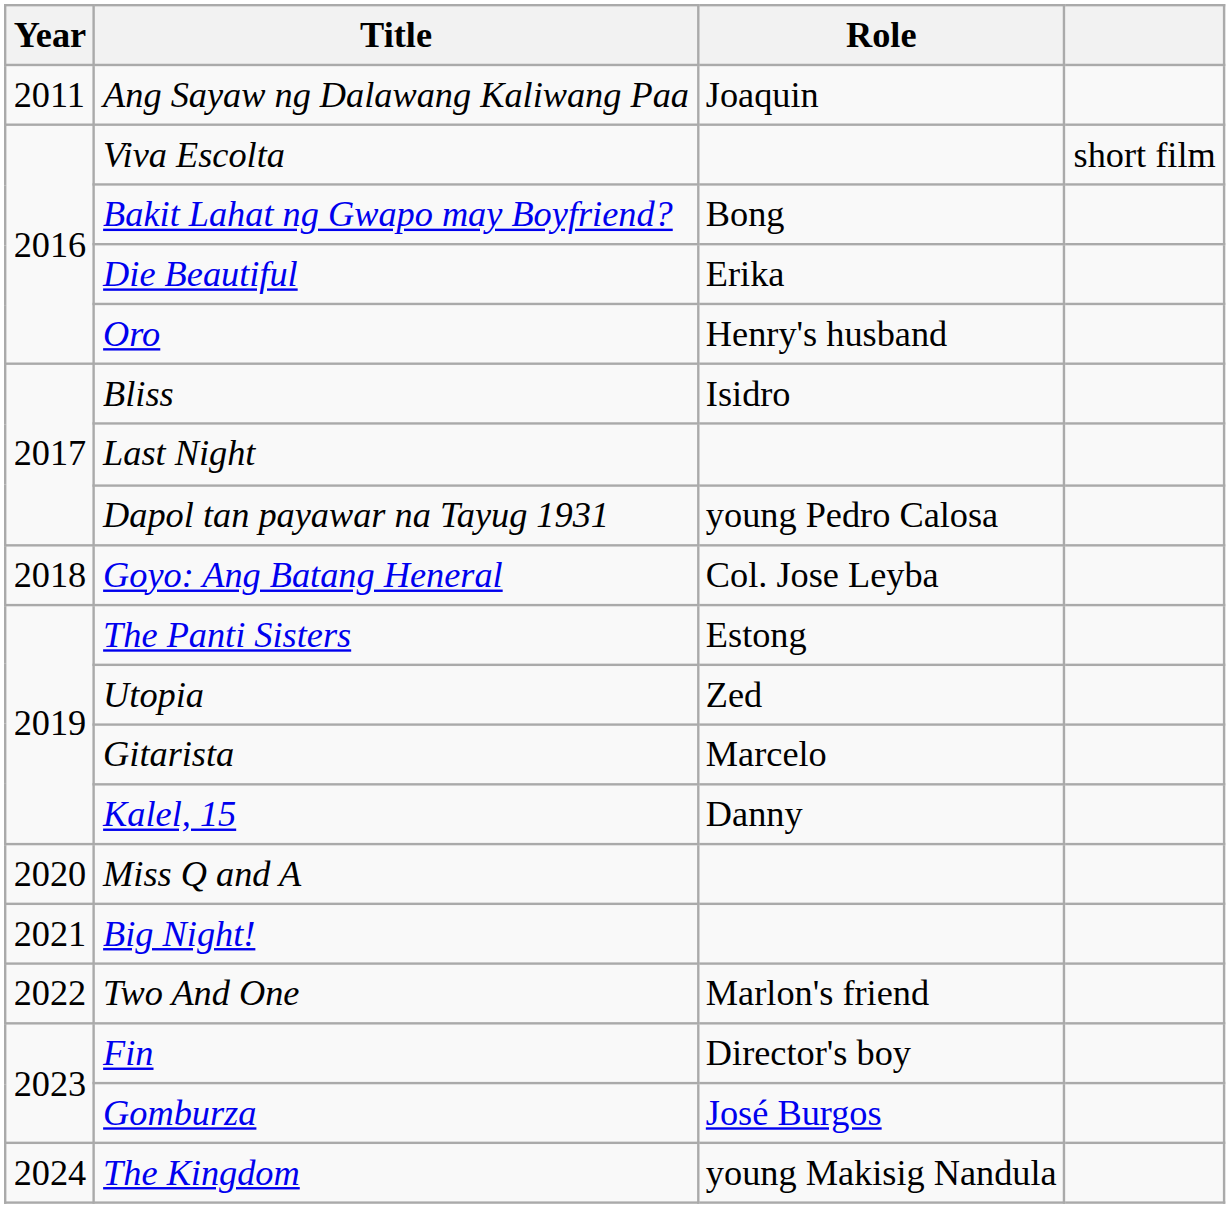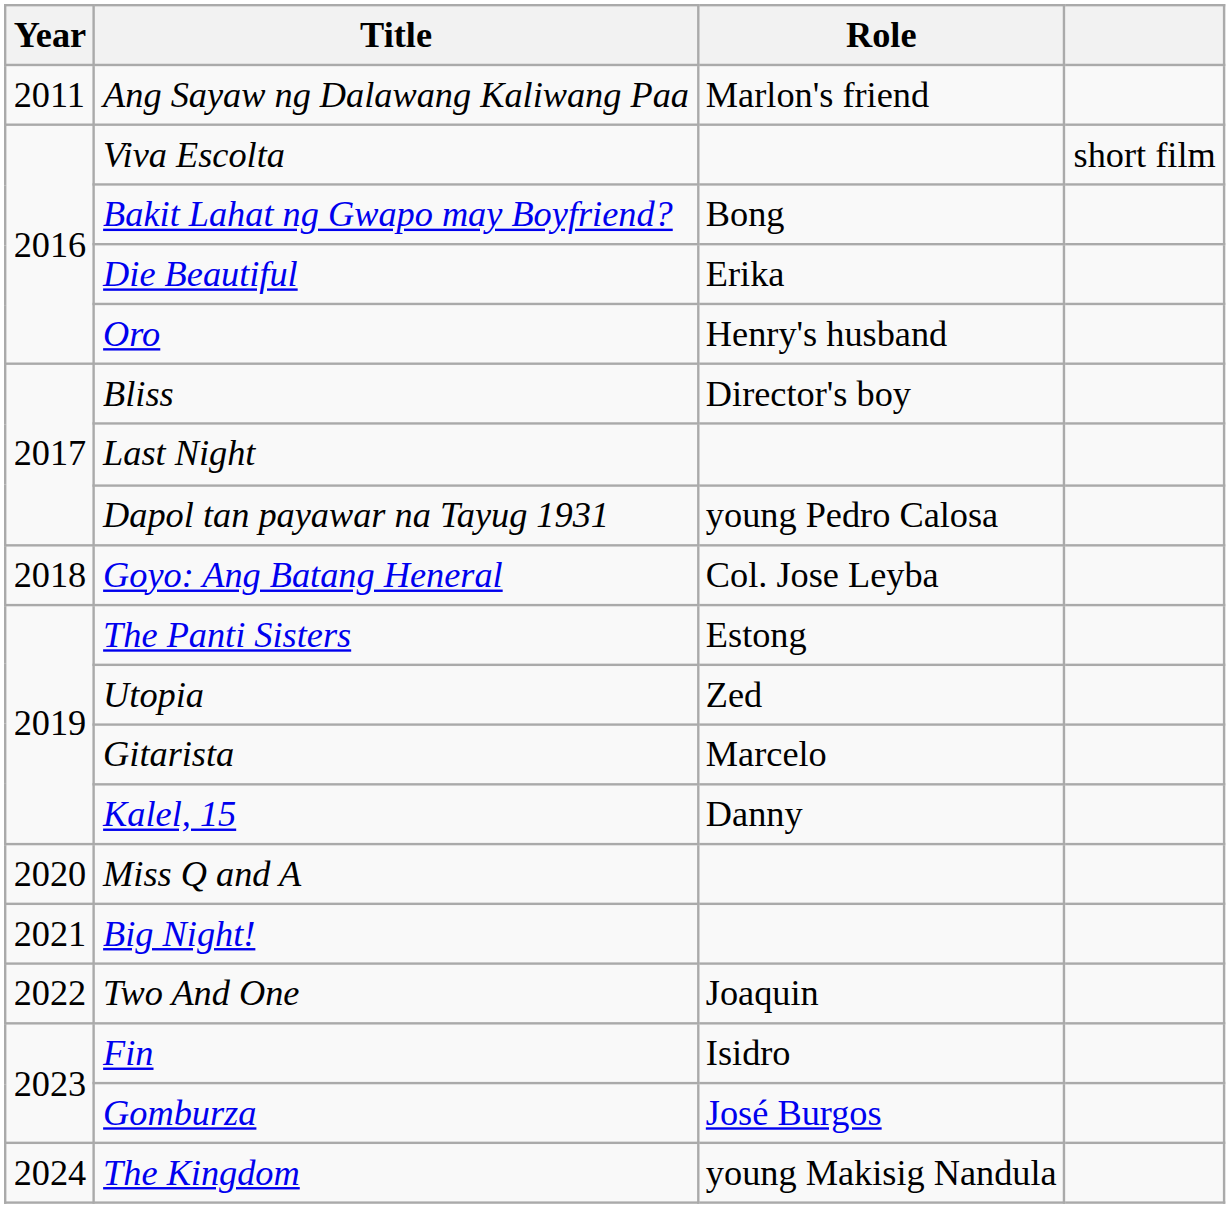Ang Sayaw ng Dalawang Kaliwang Paa | Role: Joaquin -> Marlon's friend
Bliss | Role: Isidro -> Director's boy
Two And One | Role: Marlon's friend -> Joaquin
Fin | Role: Director's boy -> Isidro
